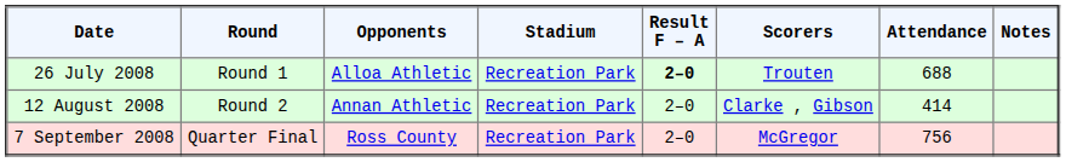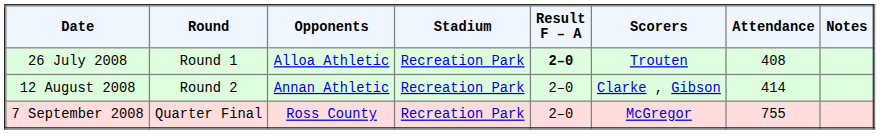26 July 2008 | Attendance: 688 -> 408
7 September 2008 | Attendance: 756 -> 755
